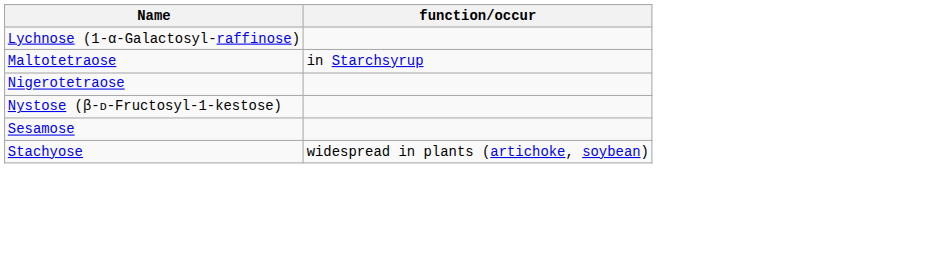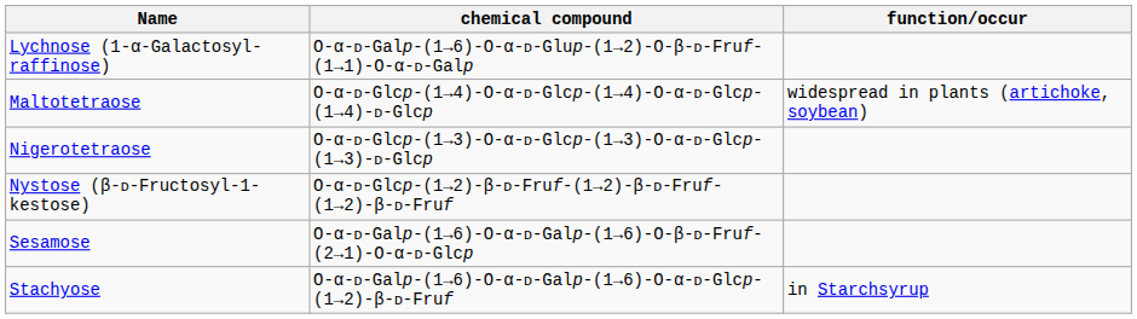+ column: chemical compound | O-α-D-Galp-(1→6)-O-α-D-Glup-(1→2)-O-β-D-Fruf-(1→1)-O-α-D-Galp | O-α-D-Glcp-(1→4)-O-α-D-Glcp-(1→4)-O-α-D-Glcp-(1→4)-D-Glcp | O-α-D-Glcp-(1→3)-O-α-D-Glcp-(1→3)-O-α-D-Glcp-(1→3)-D-Glcp | O-α-D-Glcp-(1→2)-β-D-Fruf-(1→2)-β-D-Fruf-(1→2)-β-D-Fruf | O-α-D-Galp-(1→6)-O-α-D-Galp-(1→6)-O-β-D-Fruf-(2→1)-O-α-D-Glcp | O-α-D-Galp-(1→6)-O-α-D-Galp-(1→6)-O-α-D-Glcp-(1→2)-β-D-Fruf
Maltotetraose | function/occur: in Starchsyrup -> widespread in plants (artichoke, soybean)
Stachyose | function/occur: widespread in plants (artichoke, soybean) -> in Starchsyrup
